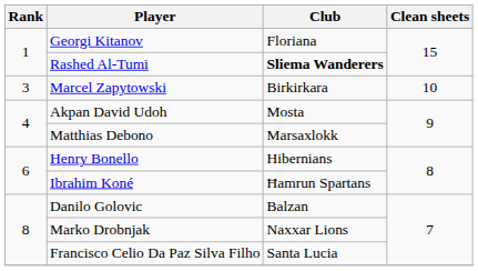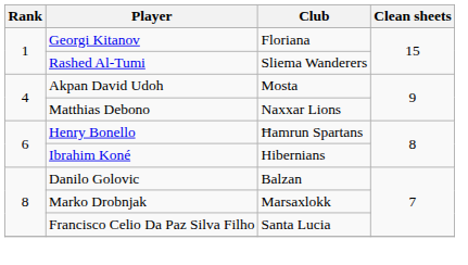Rashed Al-Tumi | Club: bold -> normal
- row: 3 | Marcel Zapytowski | Birkirkara | 10
Matthias Debono | Club: Marsaxlokk -> Naxxar Lions
Henry Bonello | Club: Hibernians -> Ħamrun Spartans
Ibrahim Koné | Club: Ħamrun Spartans -> Hibernians
Marko Drobnjak | Club: Naxxar Lions -> Marsaxlokk
